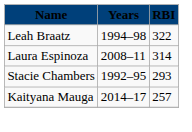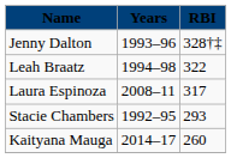+ row: Jenny Dalton | 1993–96 | 328†‡
Laura Espinoza | RBI: 314 -> 317
Kaityana Mauga | RBI: 257 -> 260
